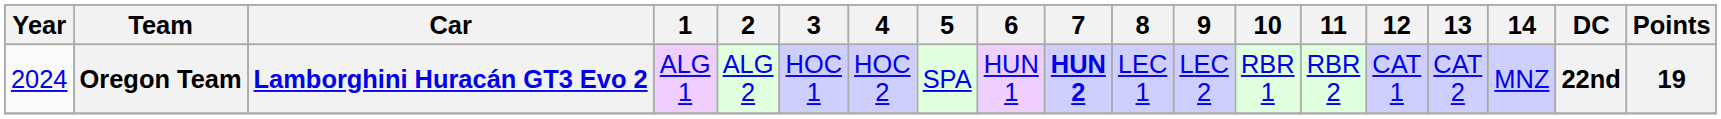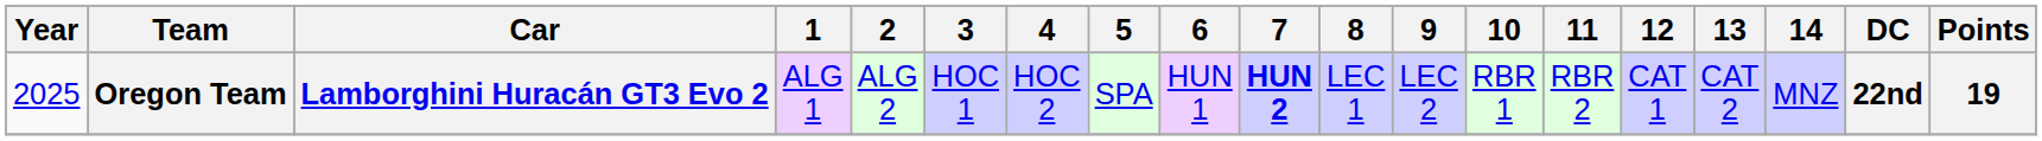Oregon Team | Year: 2024 -> 2025
